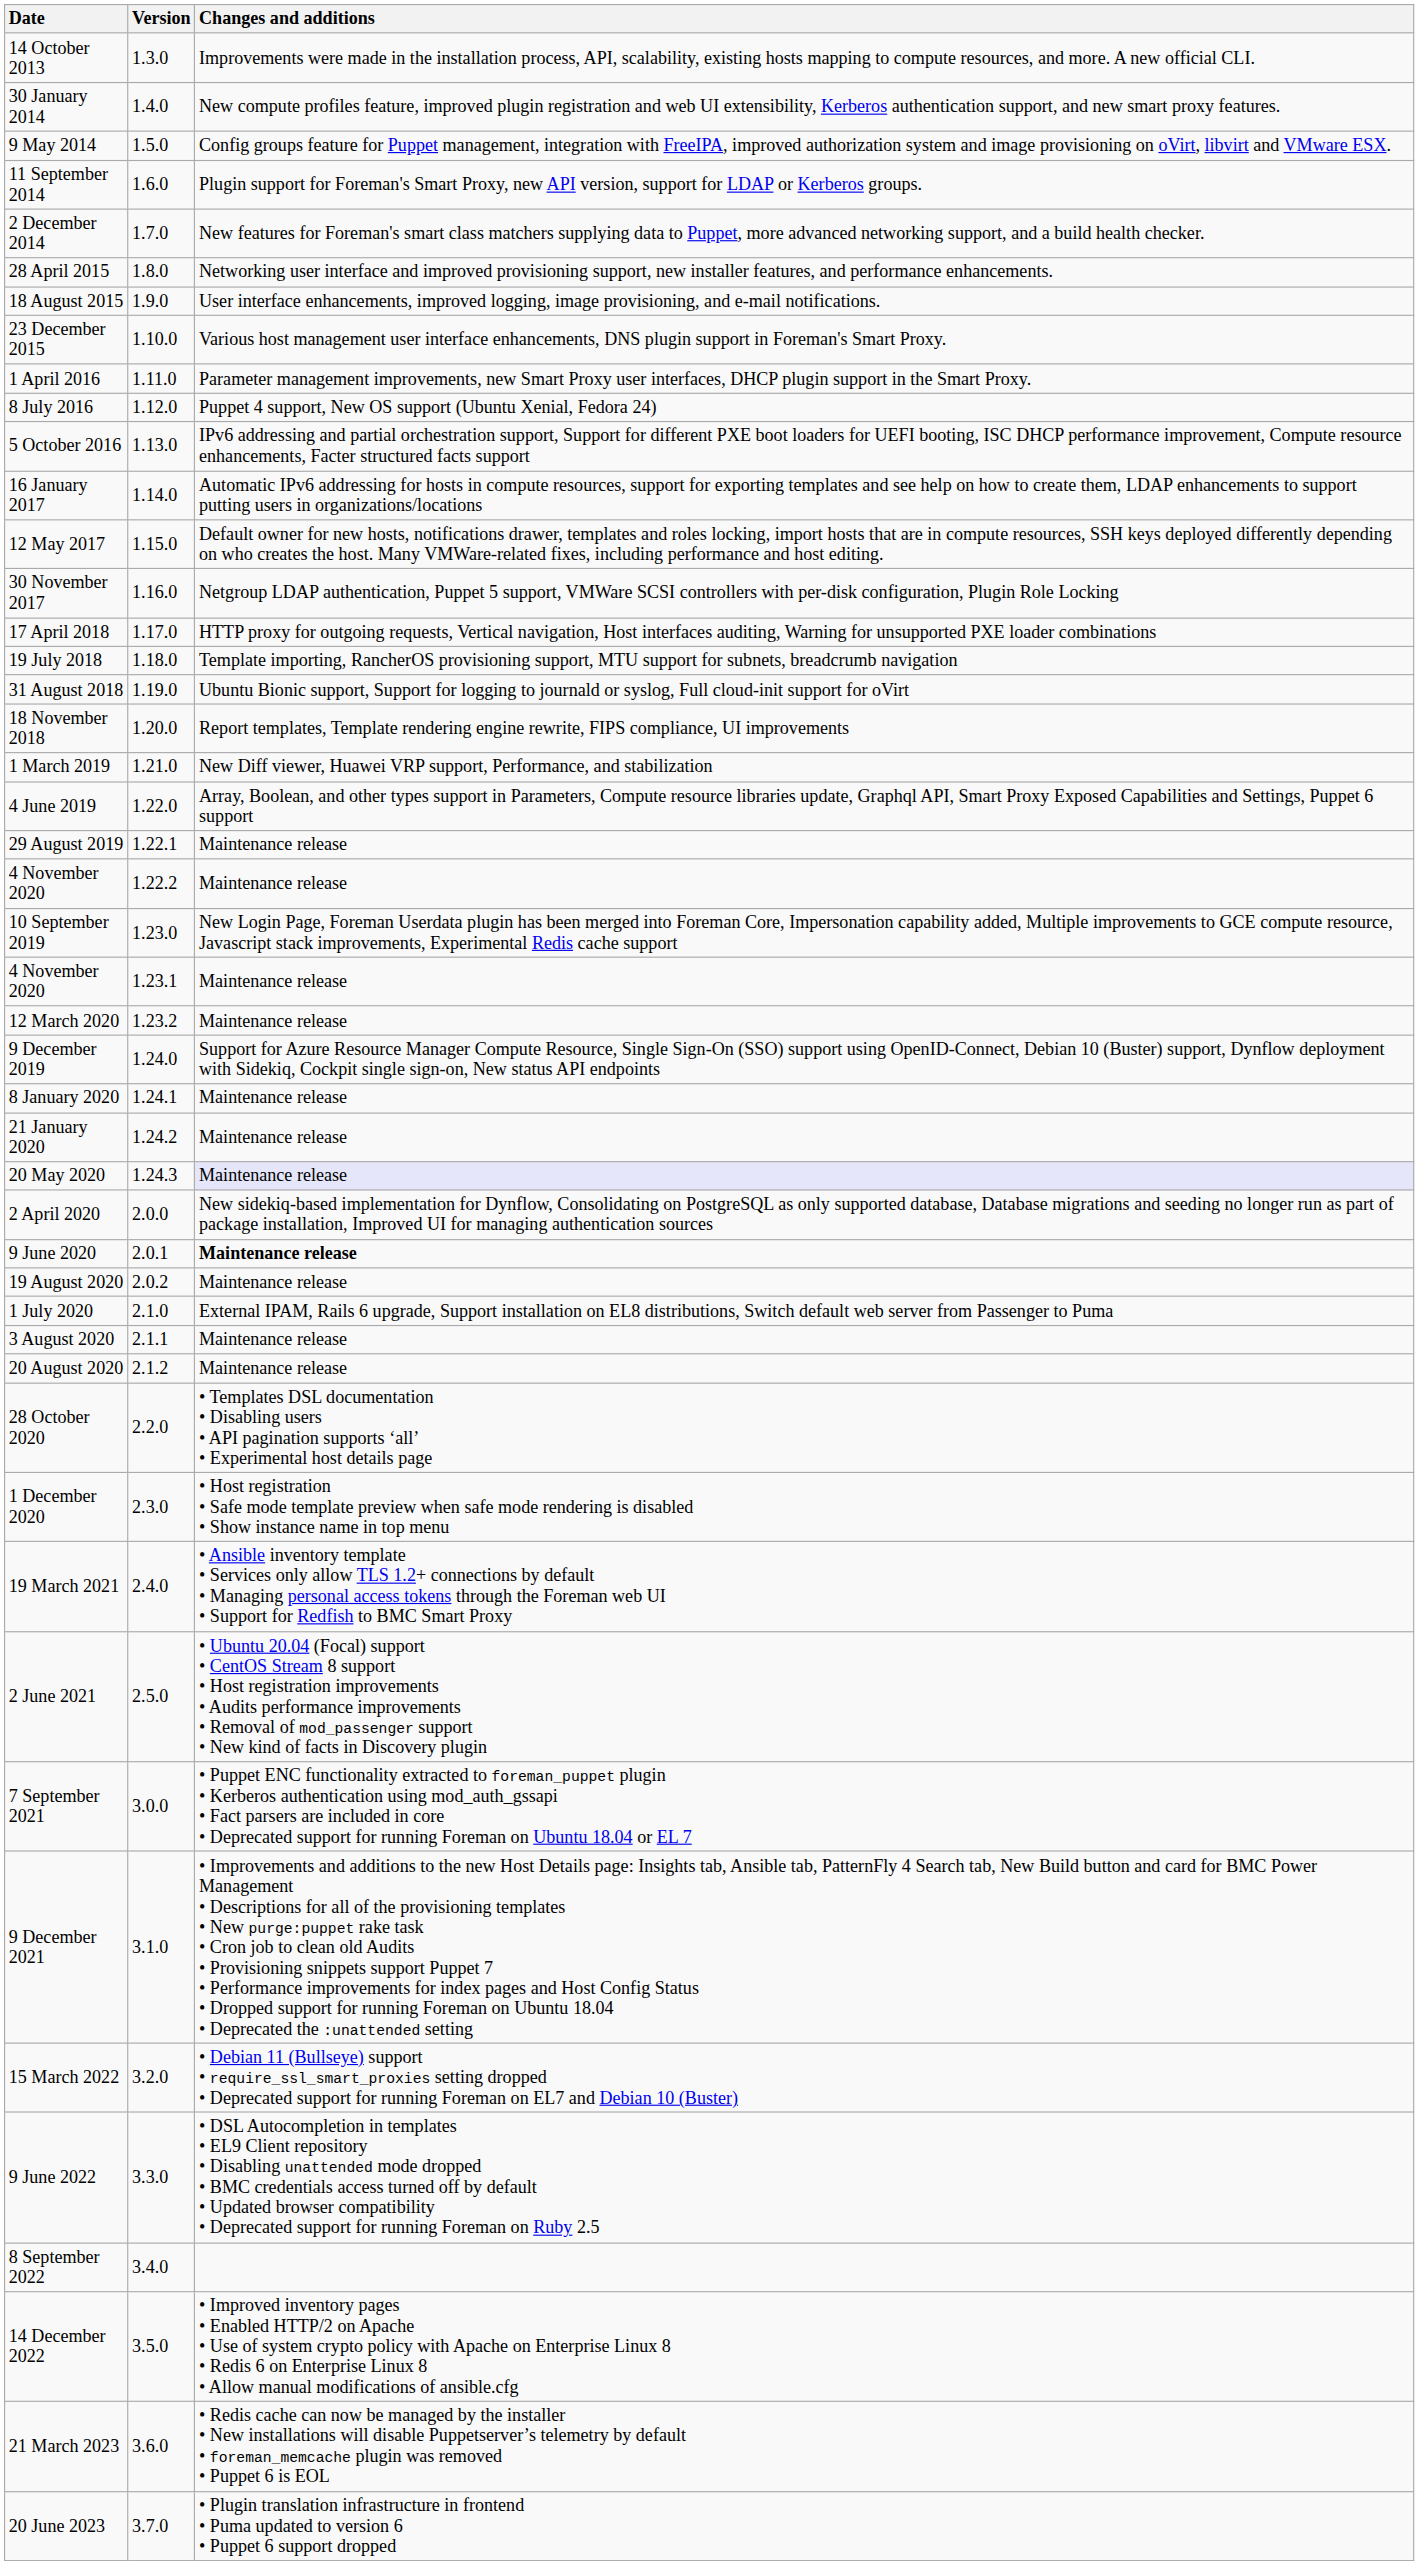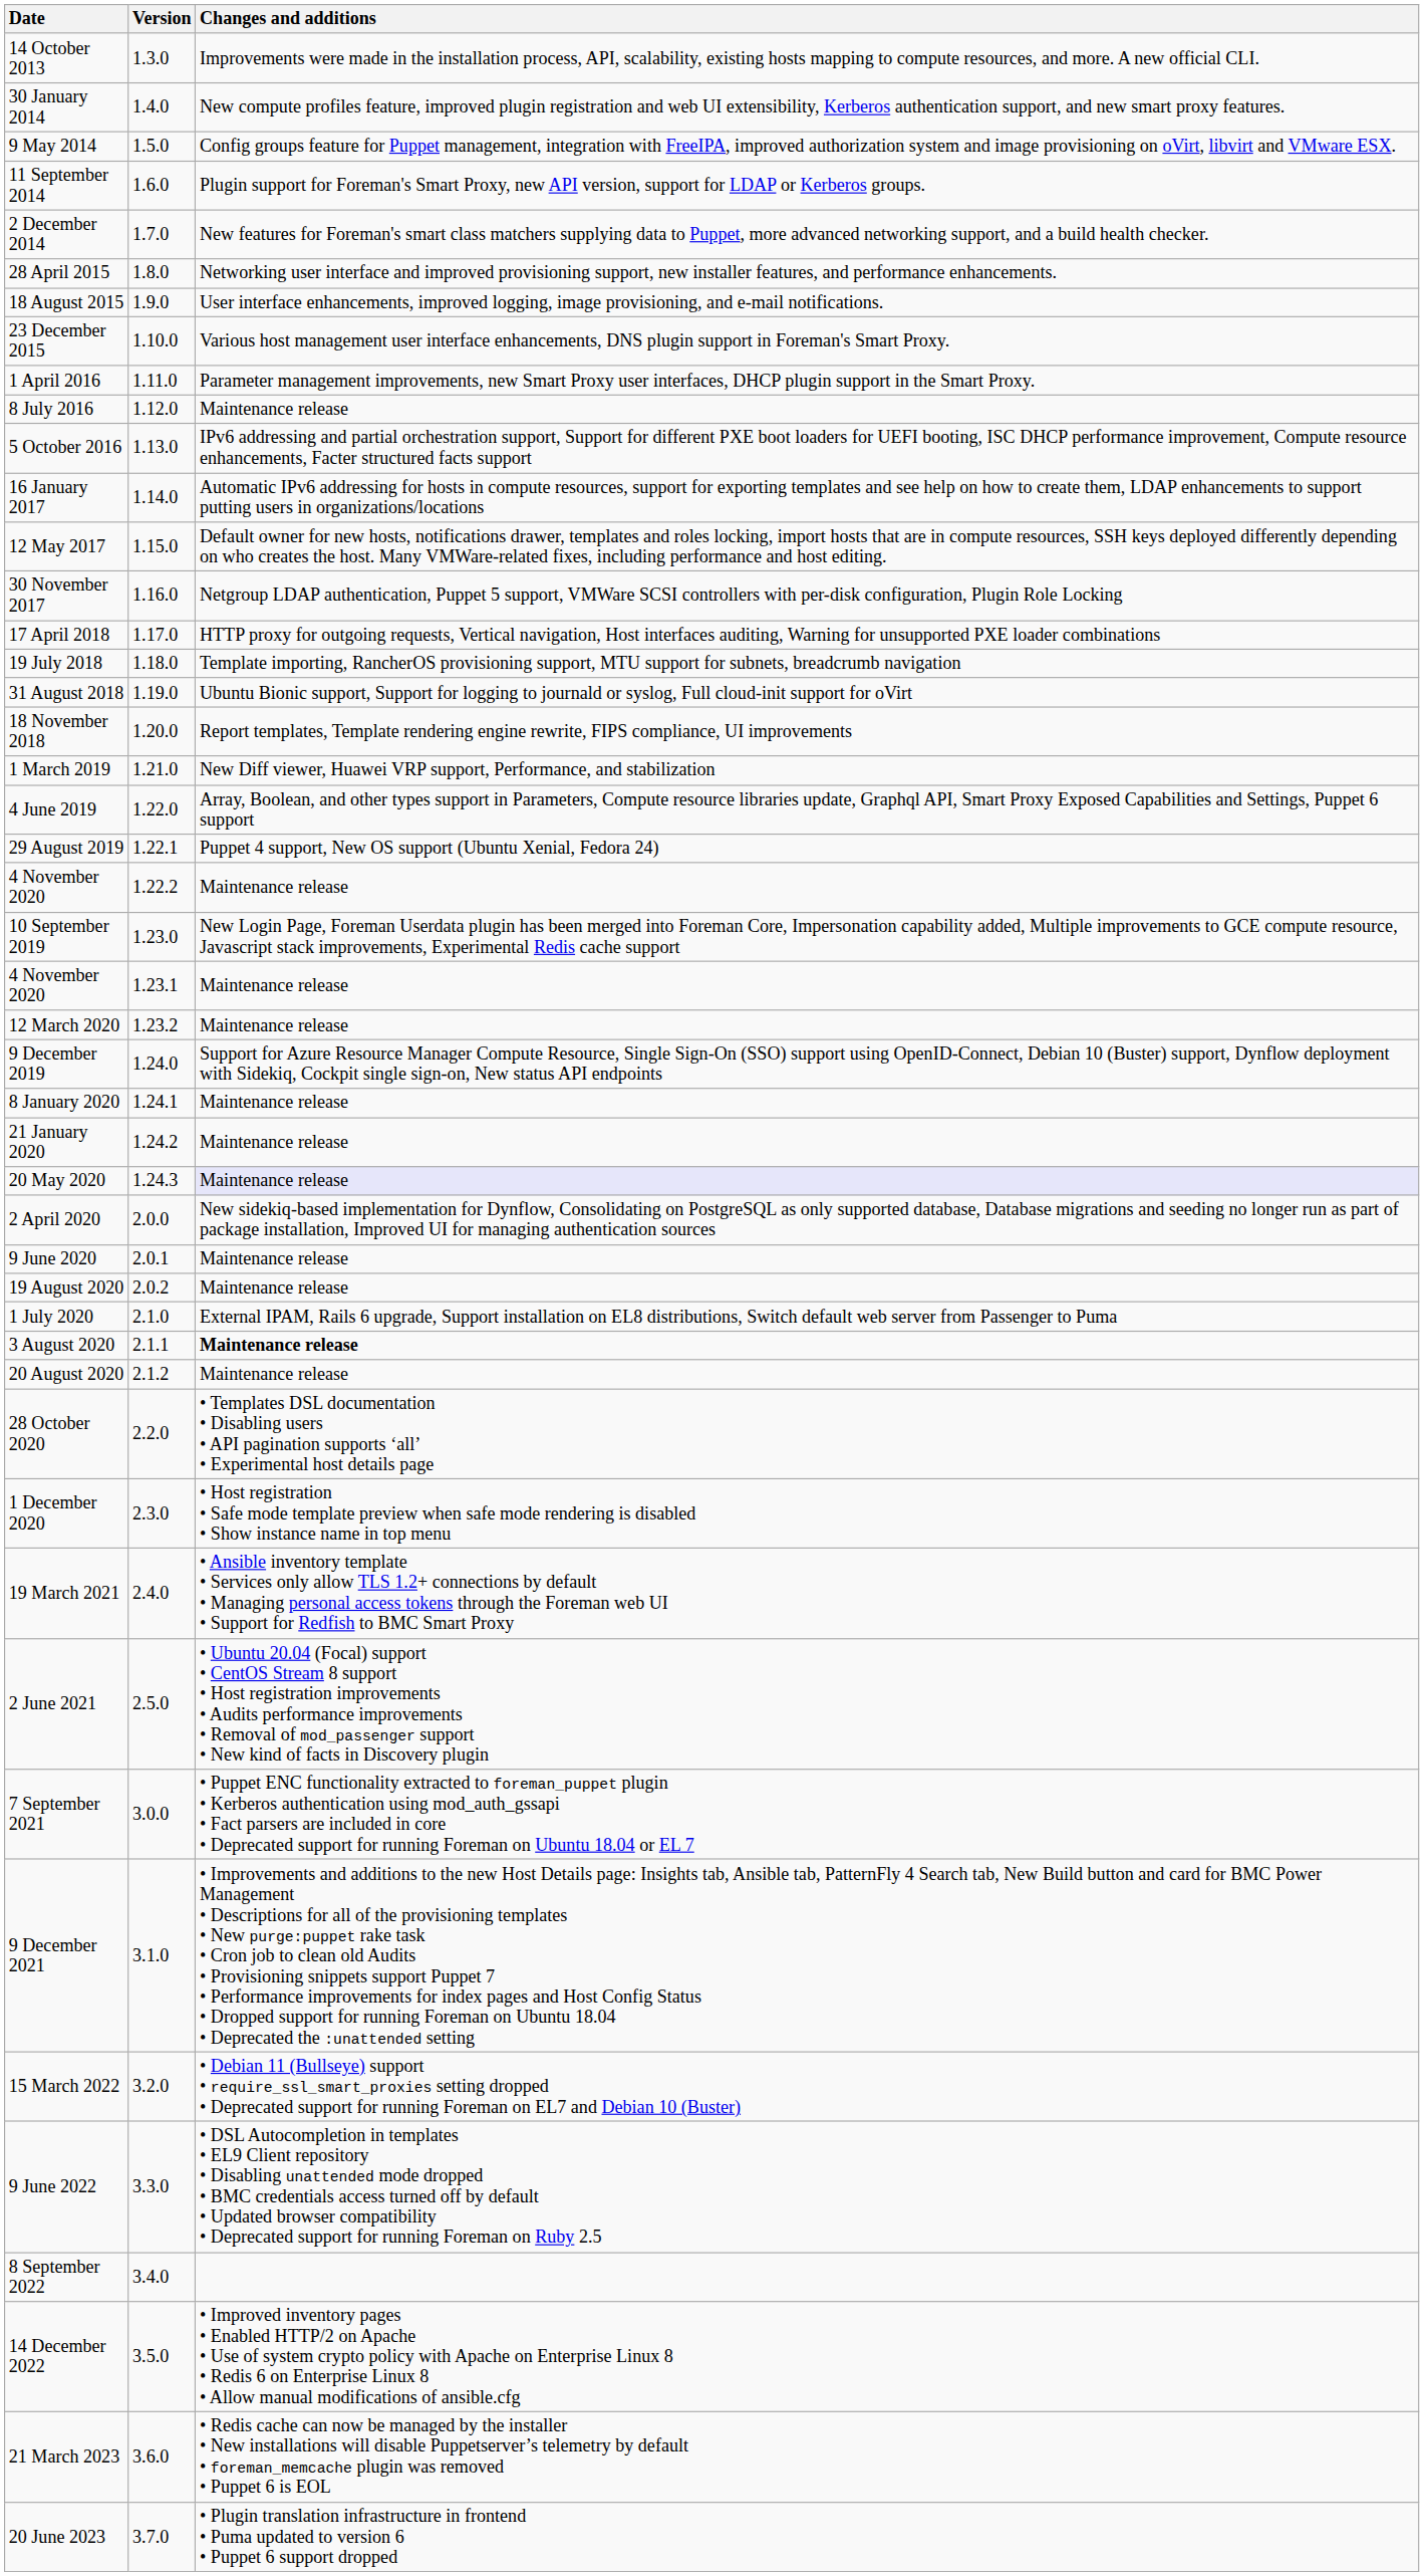8 July 2016 | Changes and additions: Puppet 4 support, New OS support (Ubuntu Xenial, Fedora 24) -> Maintenance release
29 August 2019 | Changes and additions: Maintenance release -> Puppet 4 support, New OS support (Ubuntu Xenial, Fedora 24)
9 June 2020 | Changes and additions: bold -> normal
3 August 2020 | Changes and additions: normal -> bold
